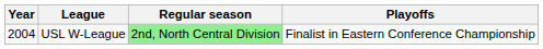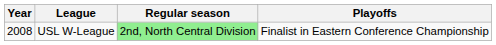USL W-League | Year: 2004 -> 2008
